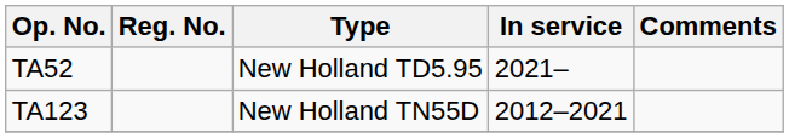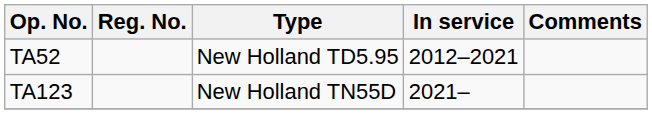TA52 | In service: 2021– -> 2012–2021
TA123 | In service: 2012–2021 -> 2021–
